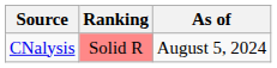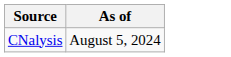- column: Ranking | Solid R
